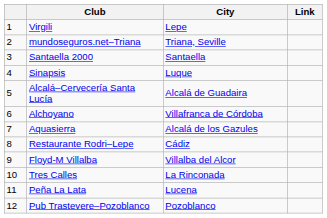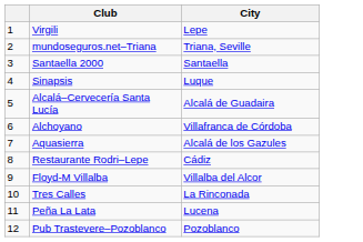- column: Link
